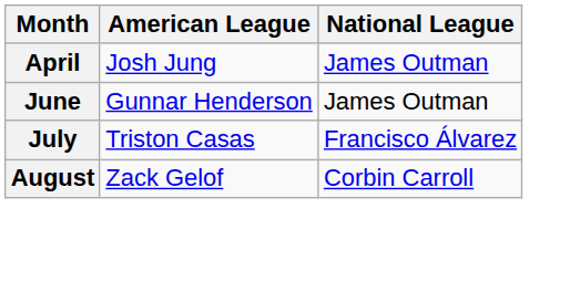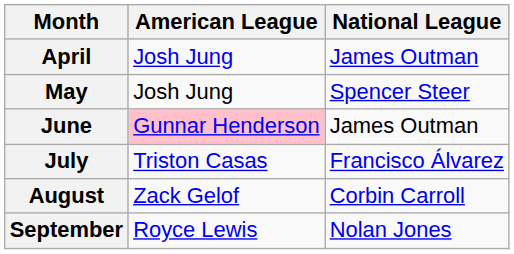+ row: May | Josh Jung | Spencer Steer
June | American League: no background -> pink background
+ row: September | Royce Lewis | Nolan Jones
